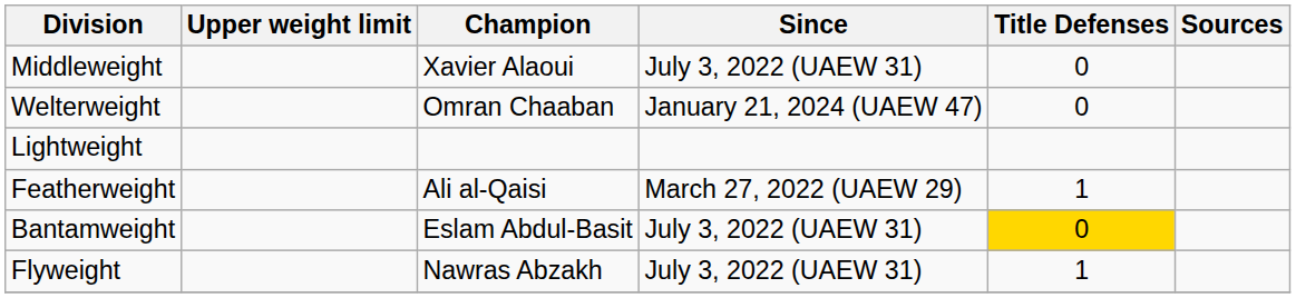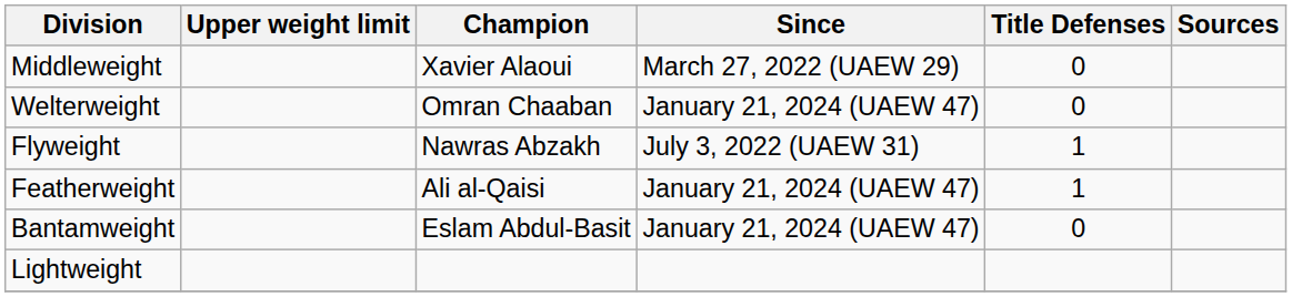Middleweight | Since: July 3, 2022 (UAEW 31) -> March 27, 2022 (UAEW 29)
rows swapped: Lightweight <-> Flyweight
Featherweight | Since: March 27, 2022 (UAEW 29) -> January 21, 2024 (UAEW 47)
Bantamweight | Since: July 3, 2022 (UAEW 31) -> January 21, 2024 (UAEW 47)
Bantamweight | Title Defenses: gold background -> no background
